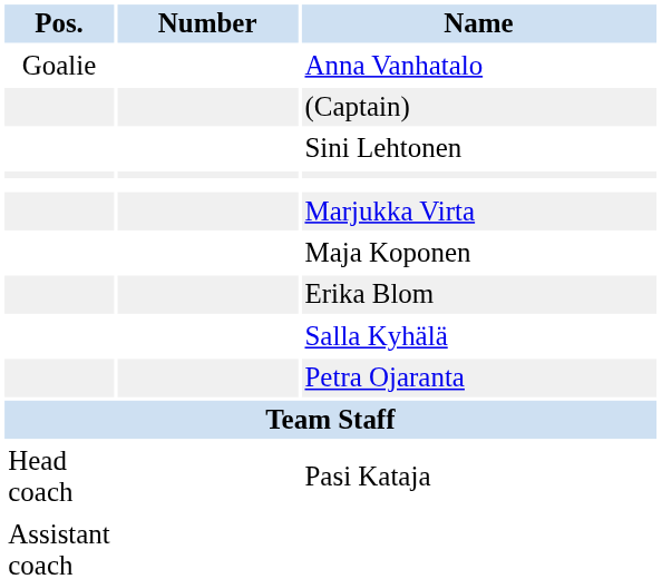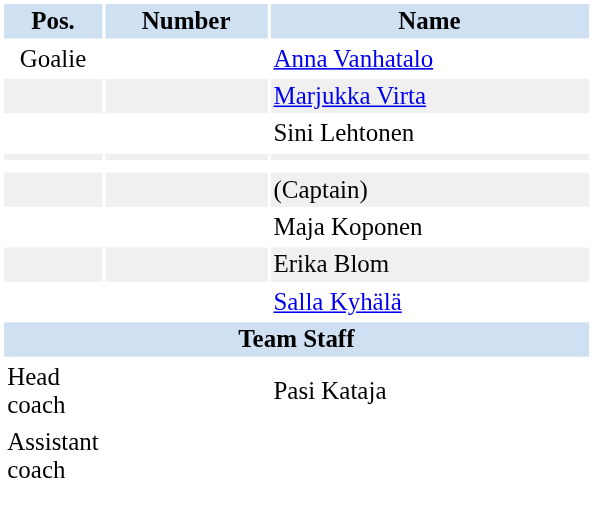rows swapped: (Captain) <-> Marjukka Virta
- row: Petra Ojaranta
